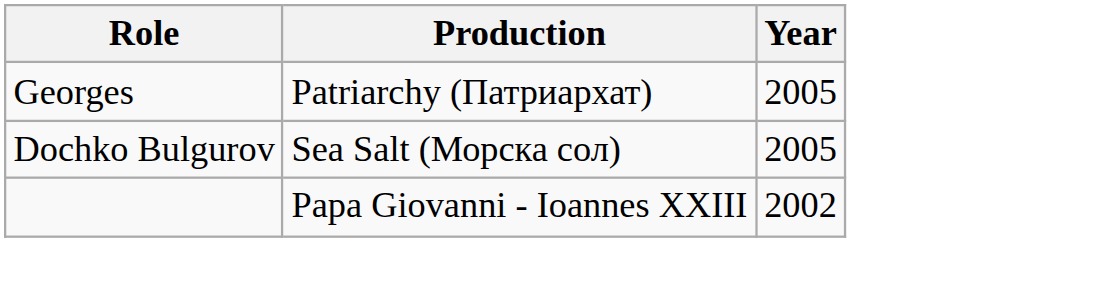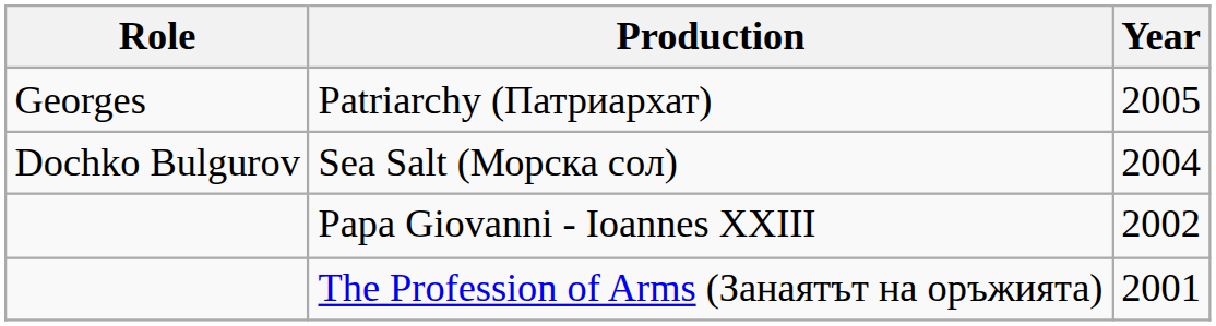Sea Salt (Морска сол) | Year: 2005 -> 2004
+ row: The Profession of Arms (Занаятът на оръжията) | 2001
